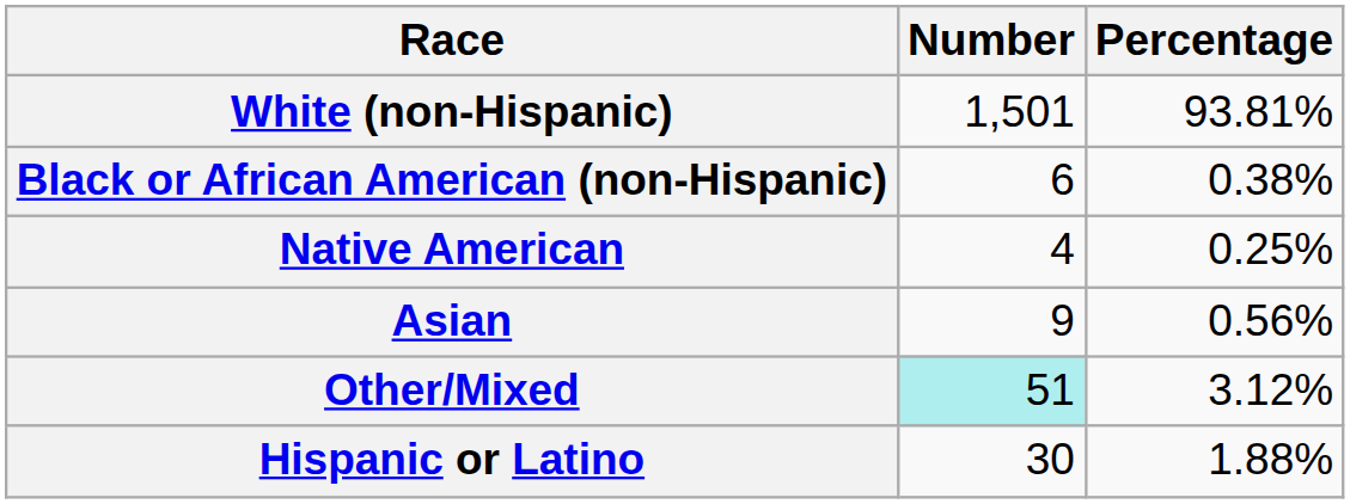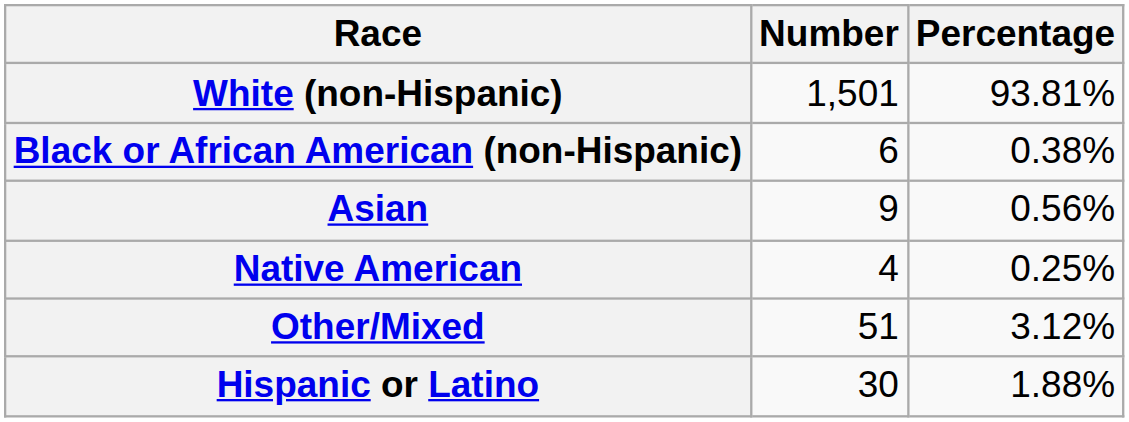rows swapped: Native American <-> Asian
Other/Mixed | Number: paleturquoise background -> no background
